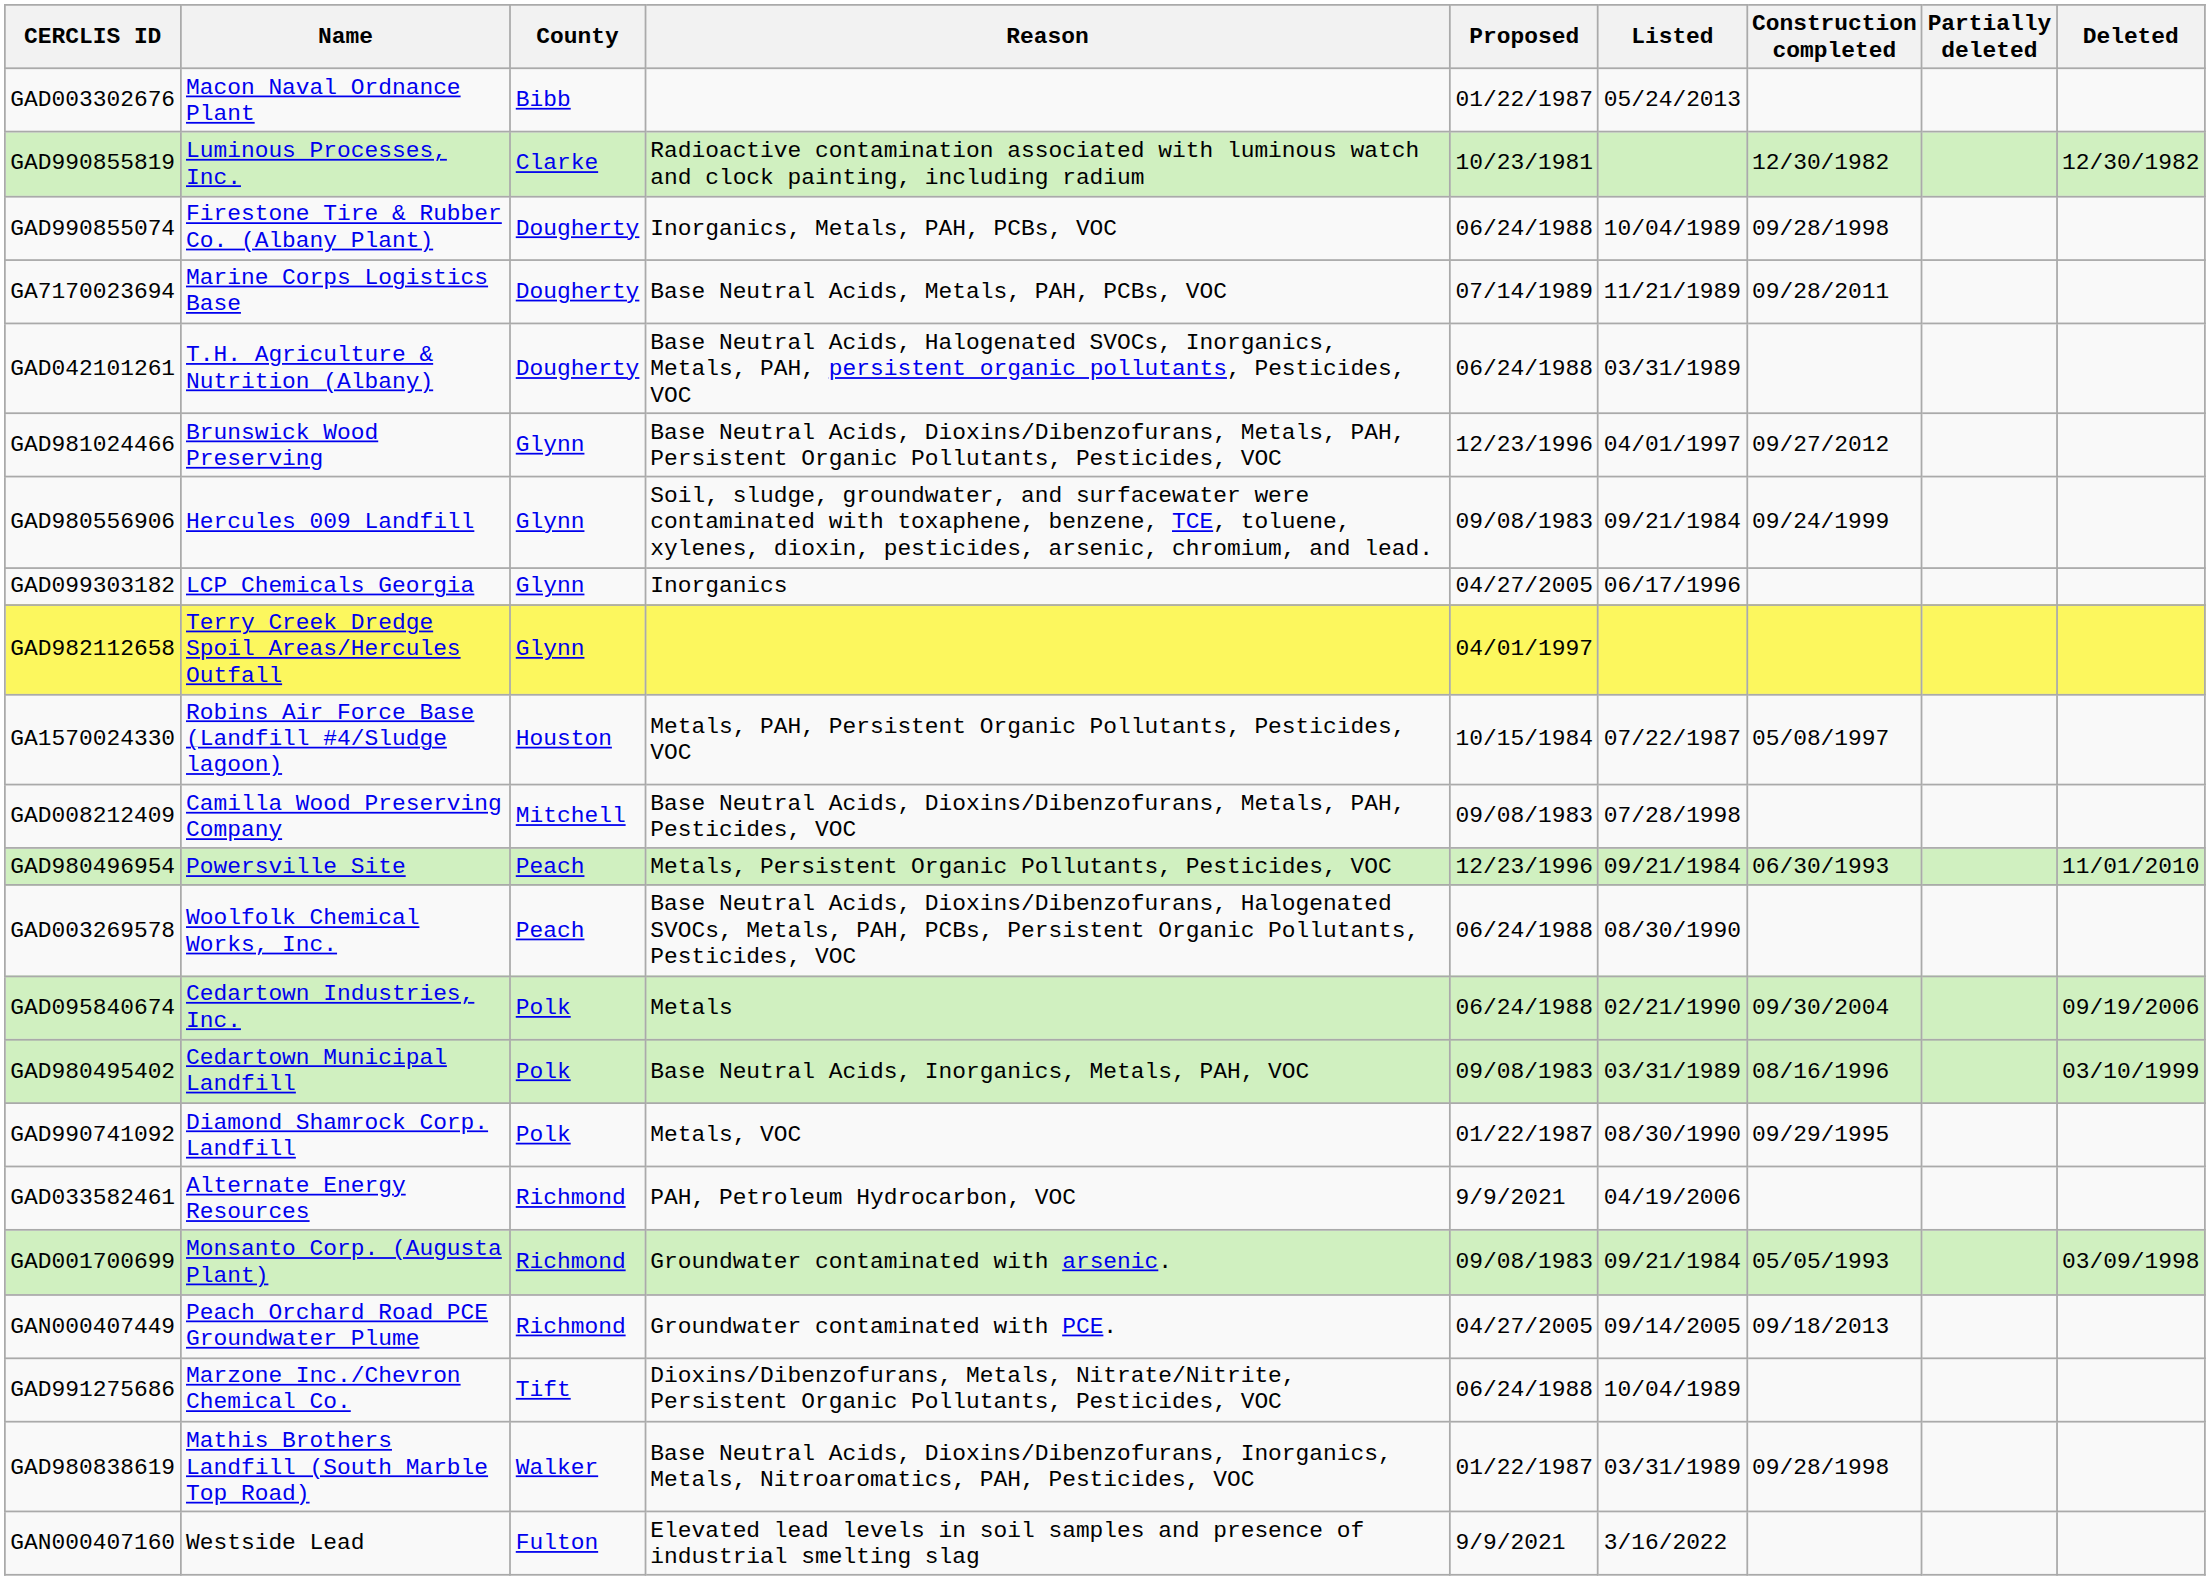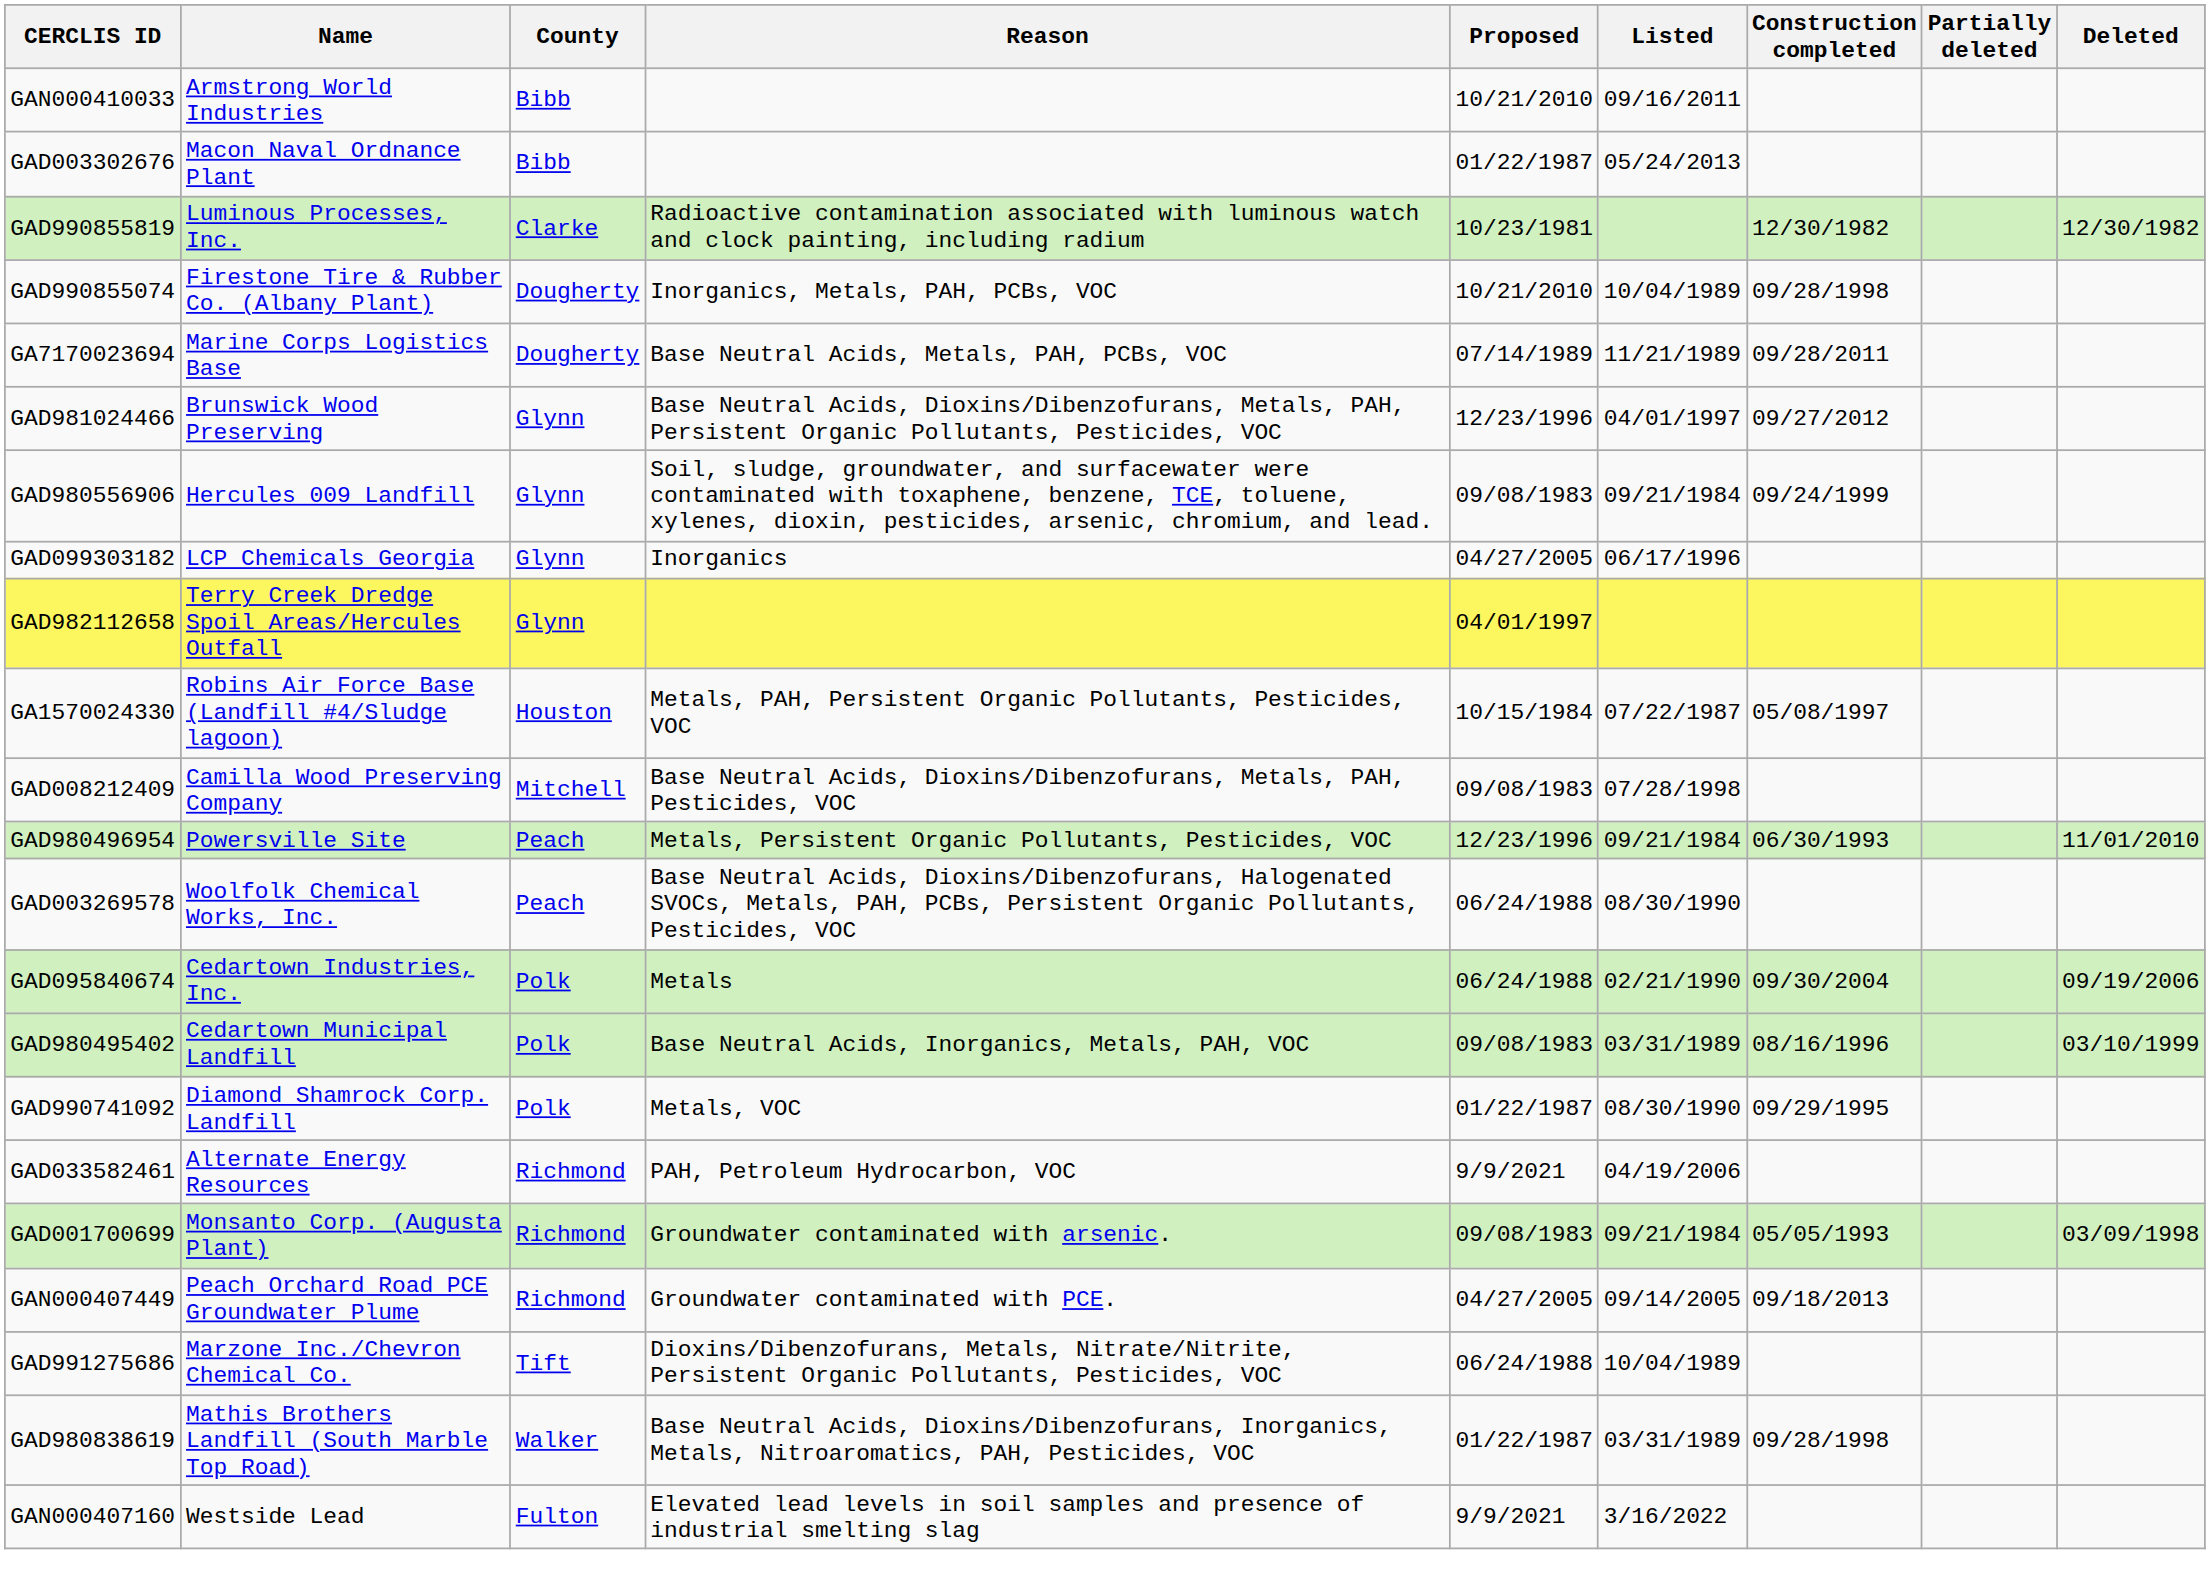+ row: GAN000410033 | Armstrong World Industries | Bibb | 10/21/2010 | 09/16/2011
GAD990855074 | Proposed: 06/24/1988 -> 10/21/2010
- row: GAD042101261 | T.H. Agriculture & Nutrition (Albany) | Dougherty | Base Neutral Acids, Halogenated SVOCs, Inorganics, Metals, PAH, persistent organic pollutants, Pesticides, VOC | 06/24/1988 | 03/31/1989
